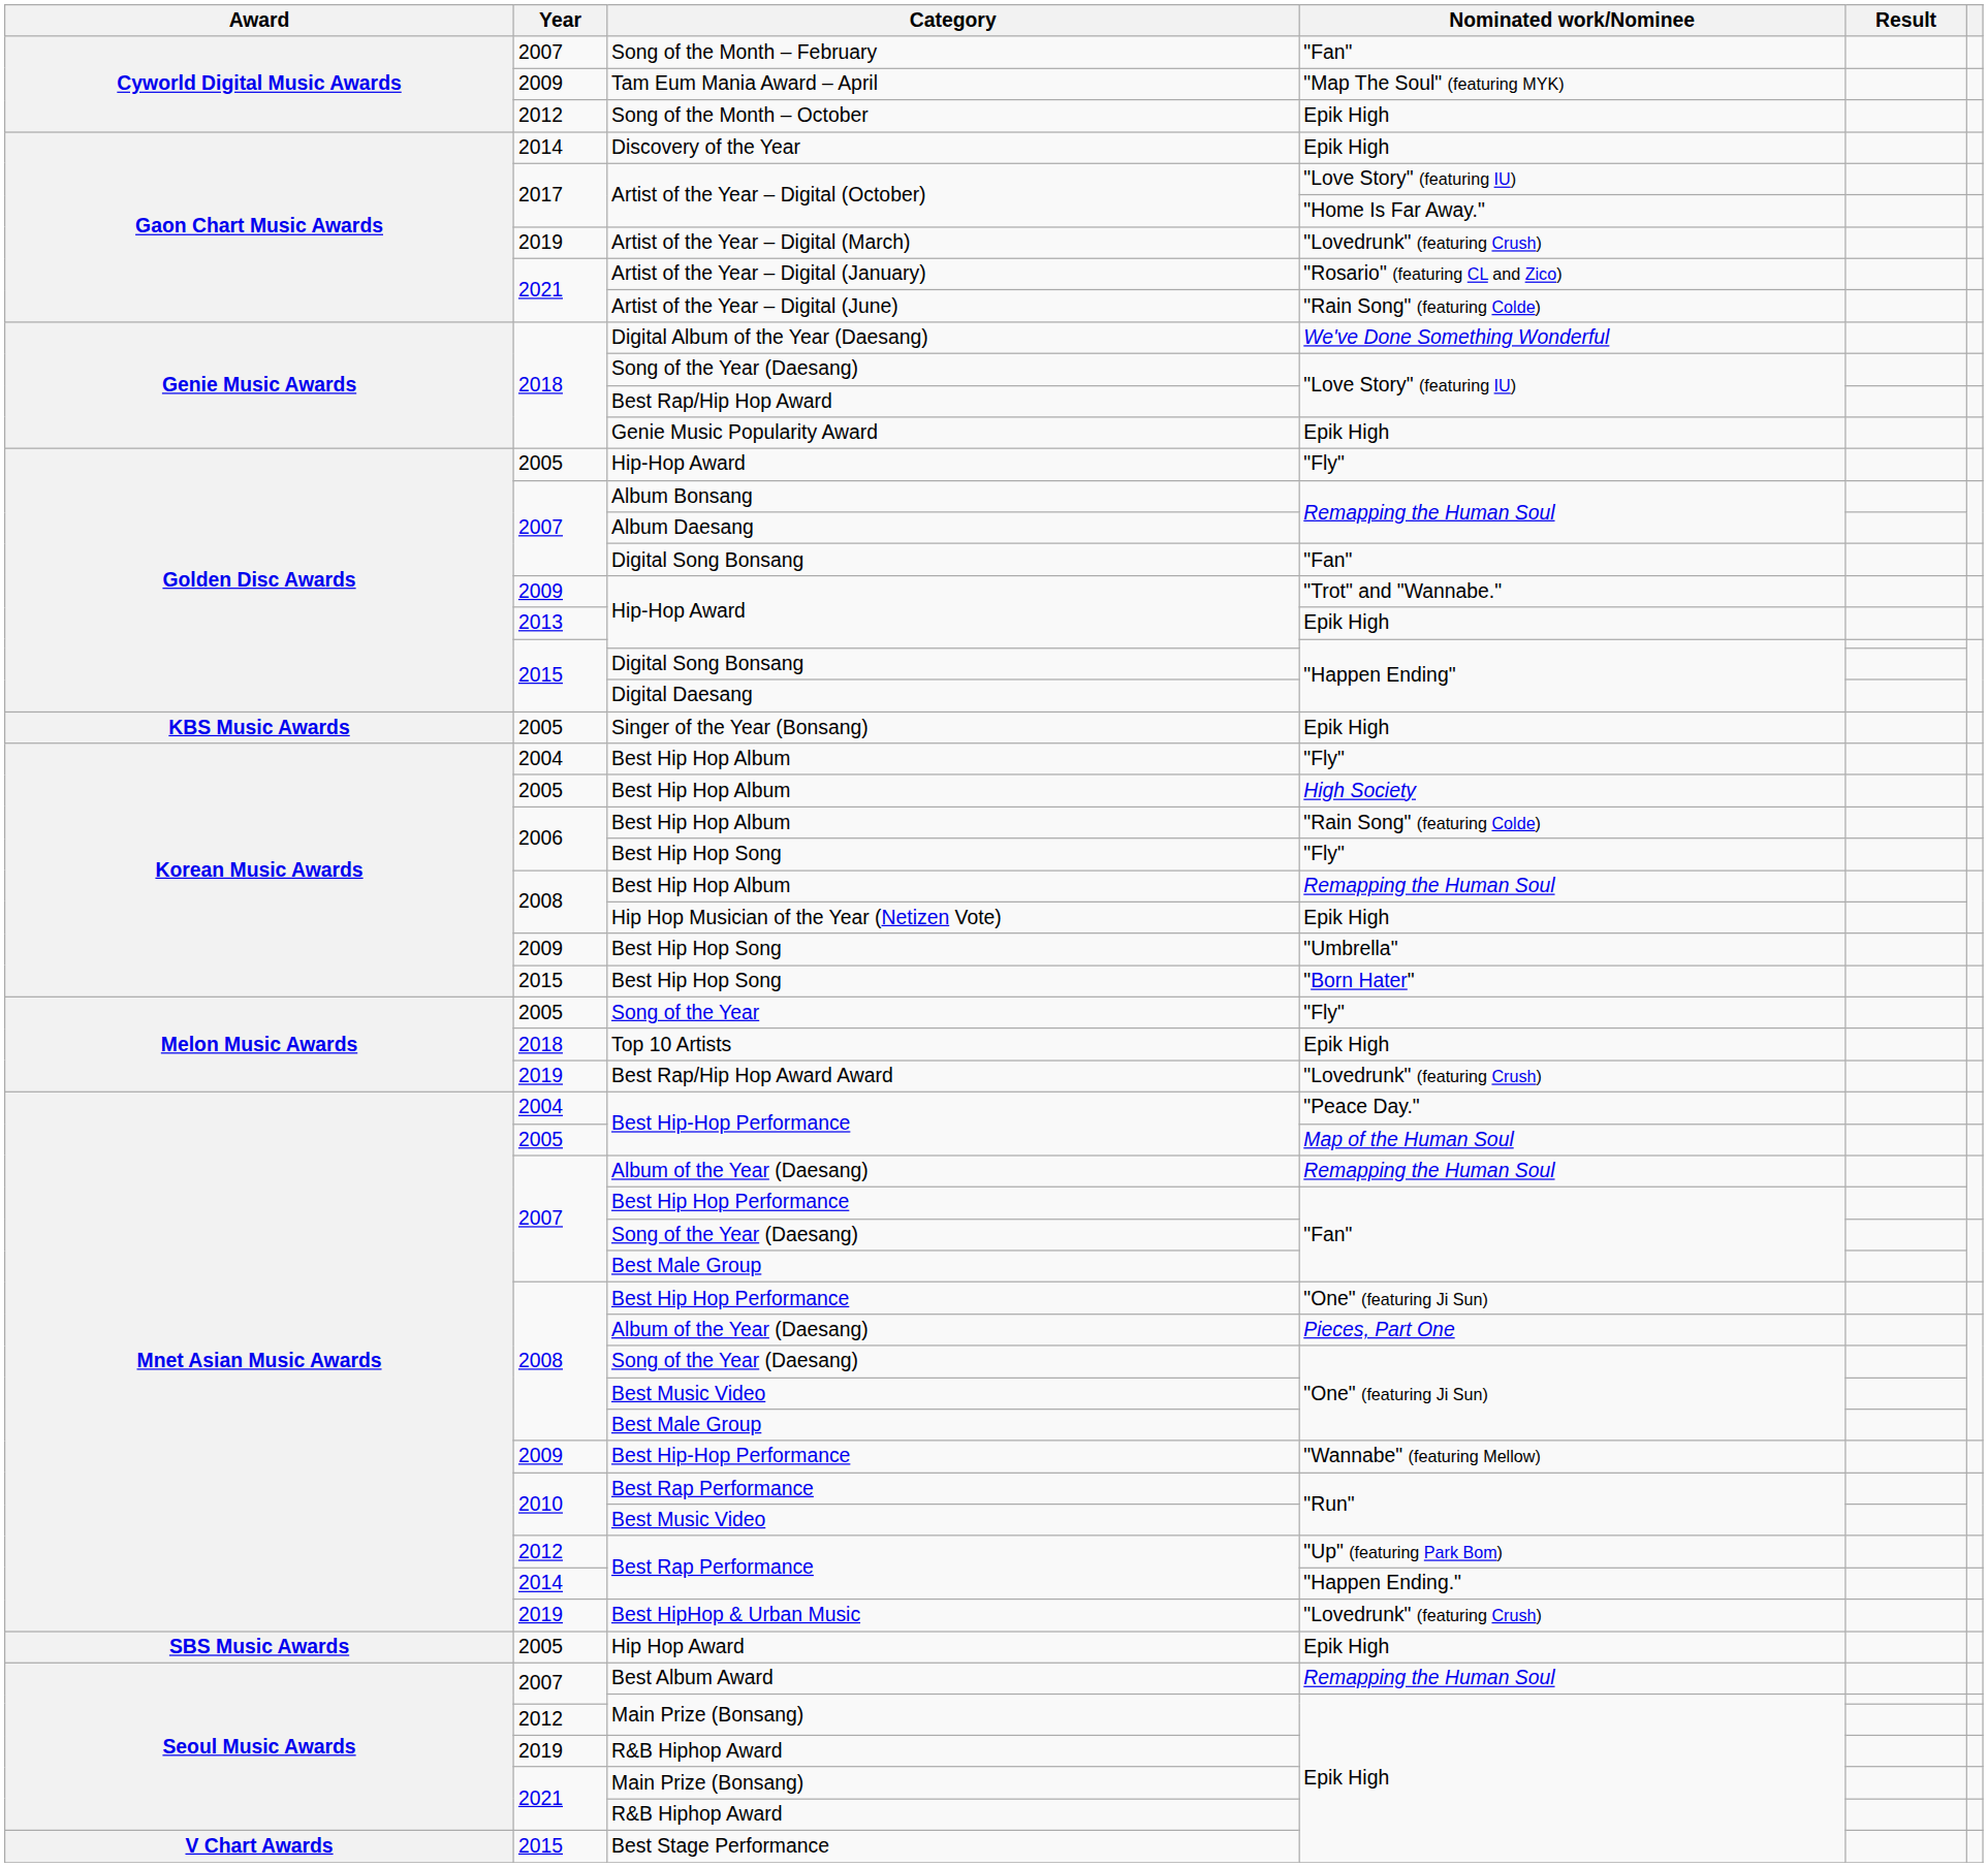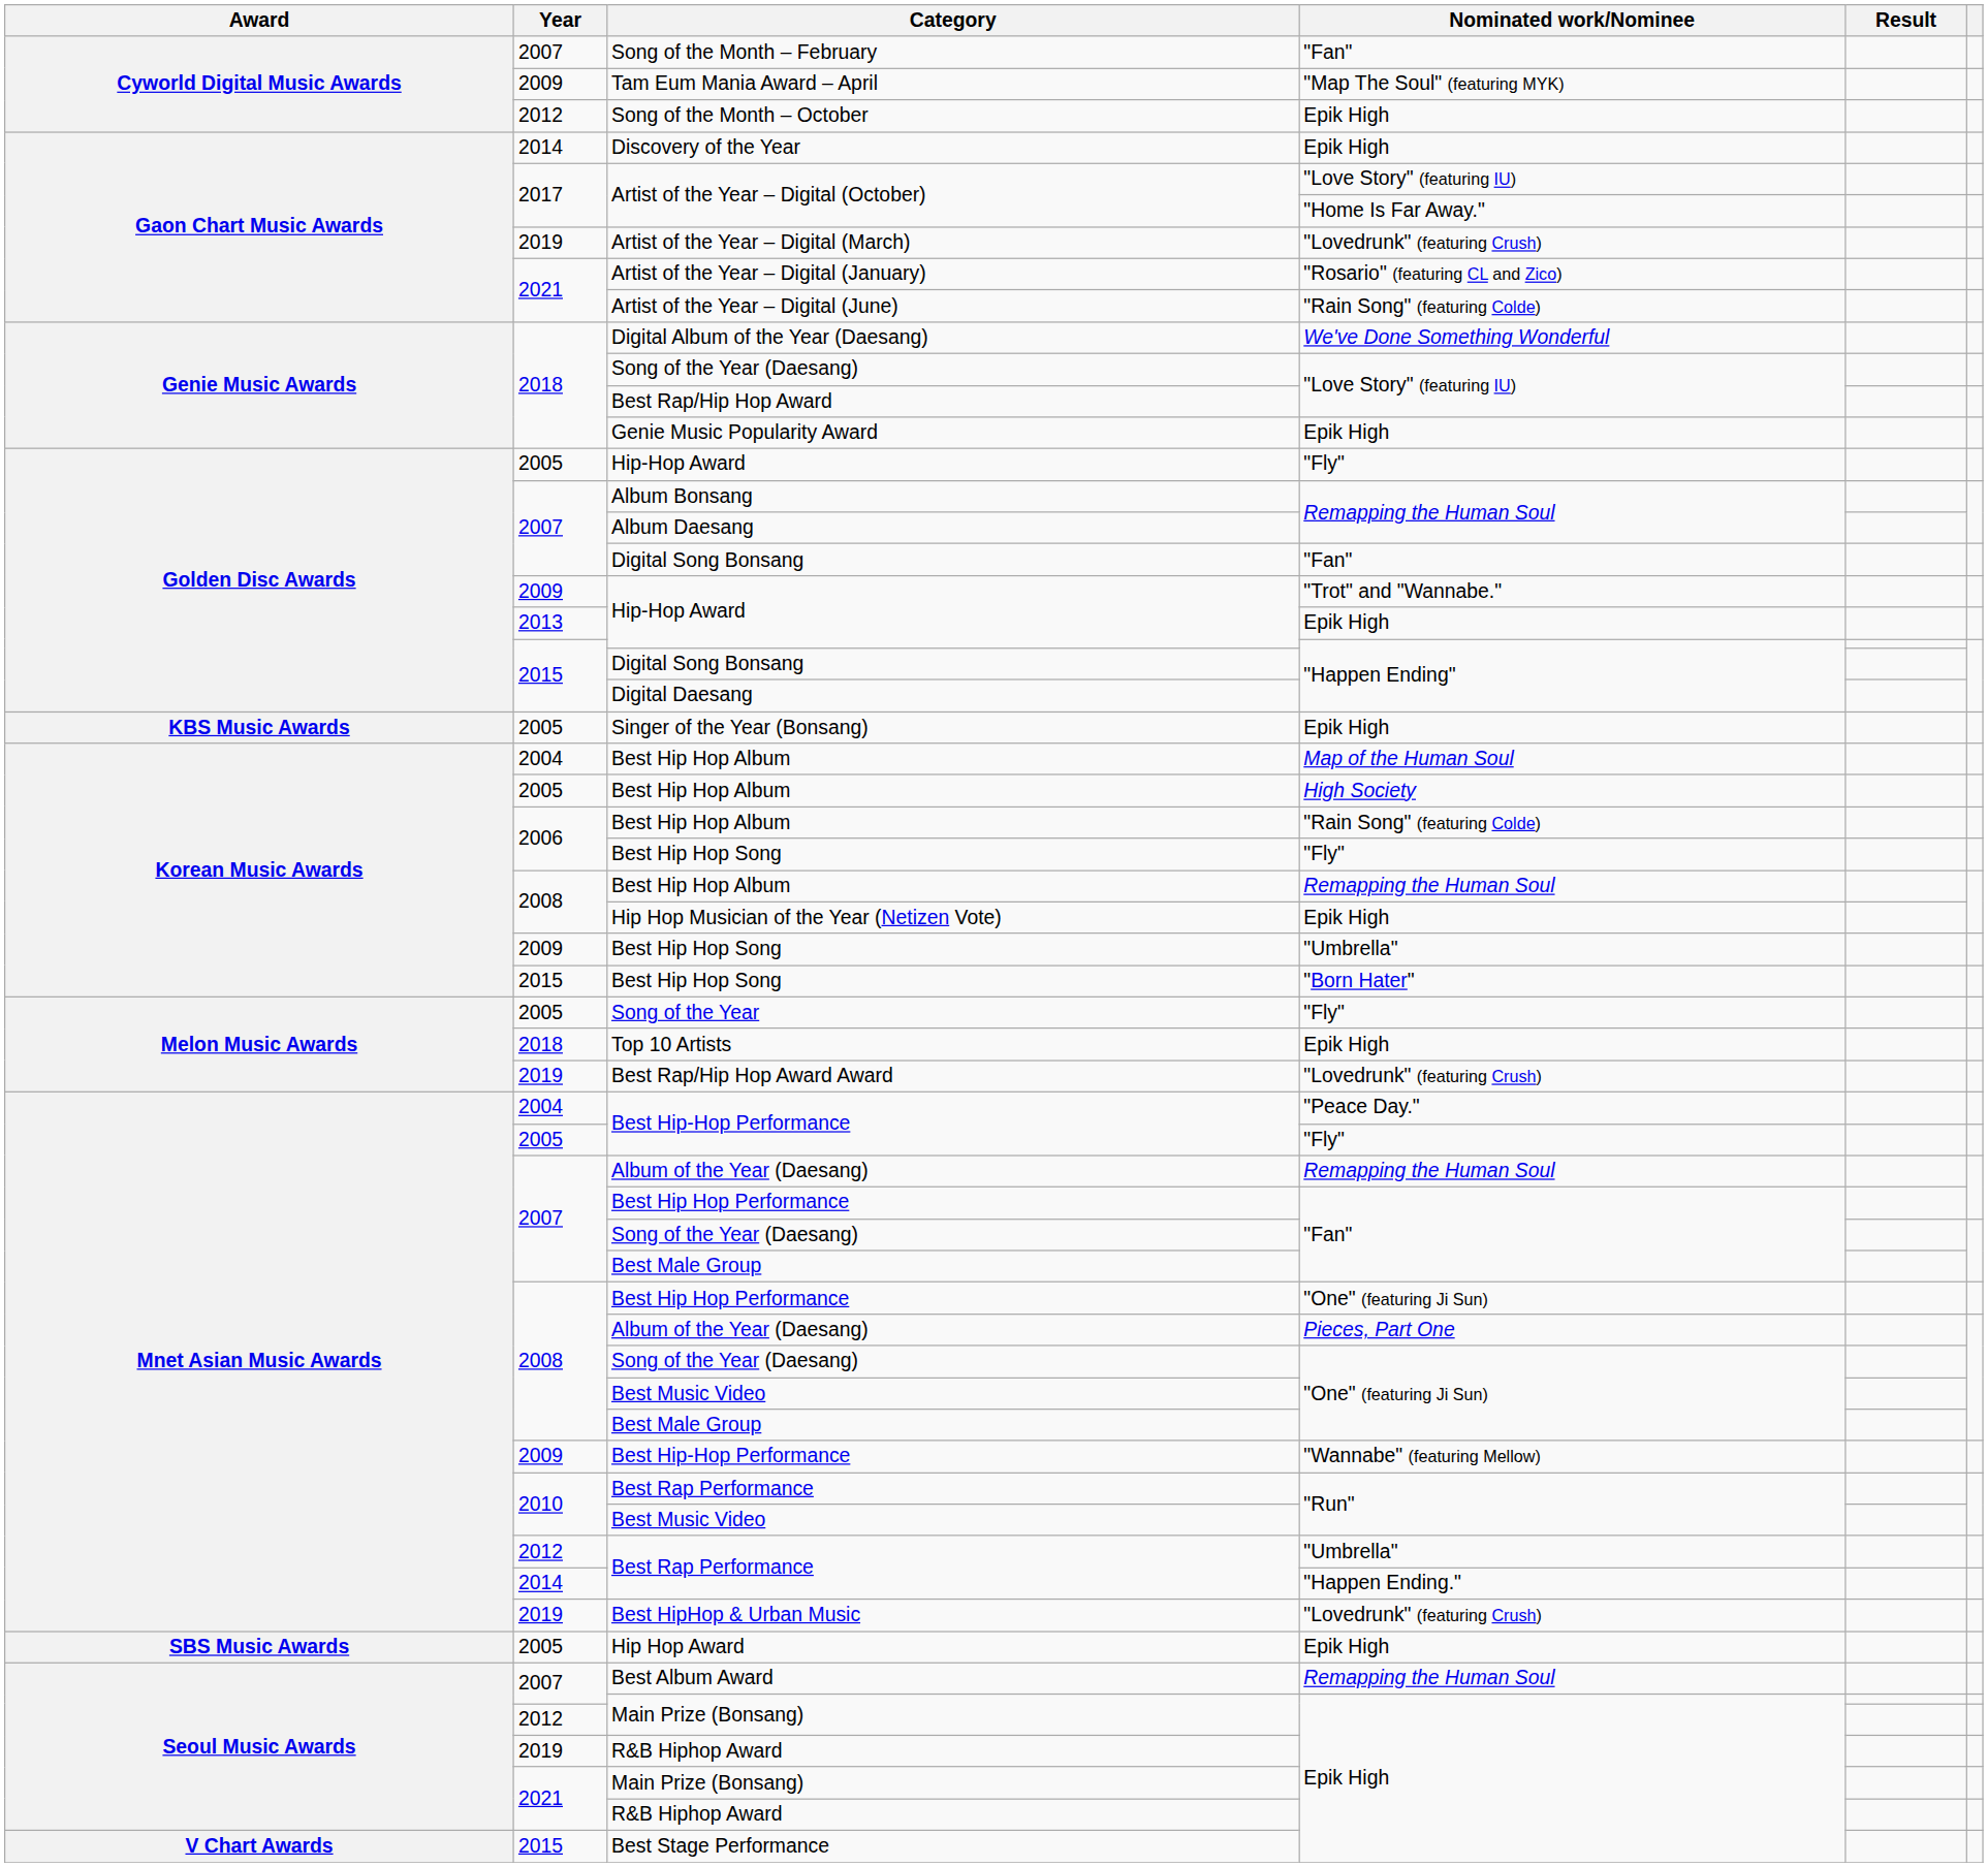2004 / Best Hip Hop Album | Nominated work/Nominee: "Fly" -> Map of the Human Soul
2005 / Best Hip-Hop Performance | Nominated work/Nominee: Map of the Human Soul -> "Fly"
2012 / Best Rap Performance | Nominated work/Nominee: "Up" (featuring Park Bom) -> "Umbrella"
